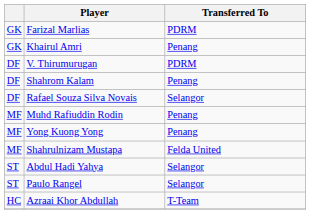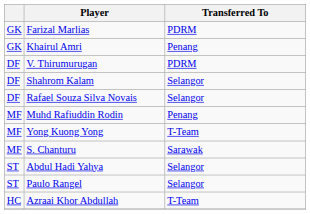Shahrom Kalam | Transferred To: Penang -> Selangor
Yong Kuong Yong | Transferred To: Penang -> T-Team
+ row: MF | S. Chanturu | Sarawak
- row: MF | Shahrulnizam Mustapa | Felda United
